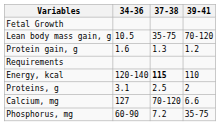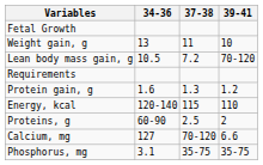+ row: Weight gain, g | 13 | 11 | 10
Lean body mass gain, g | 37-38: 35-75 -> 7.2
rows swapped: Protein gain, g <-> Requirements
Energy, kcal | 37-38: bold -> normal
Proteins, g | 34-36: 3.1 -> 60-90
Phosphorus, mg | 34-36: 60-90 -> 3.1
Phosphorus, mg | 37-38: 7.2 -> 35-75
